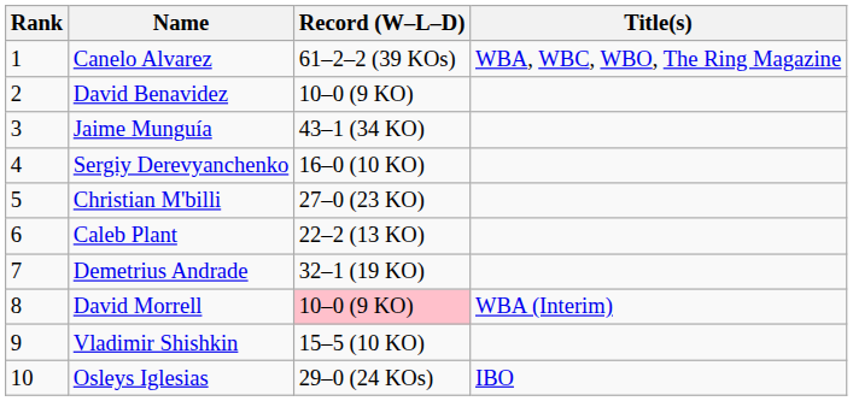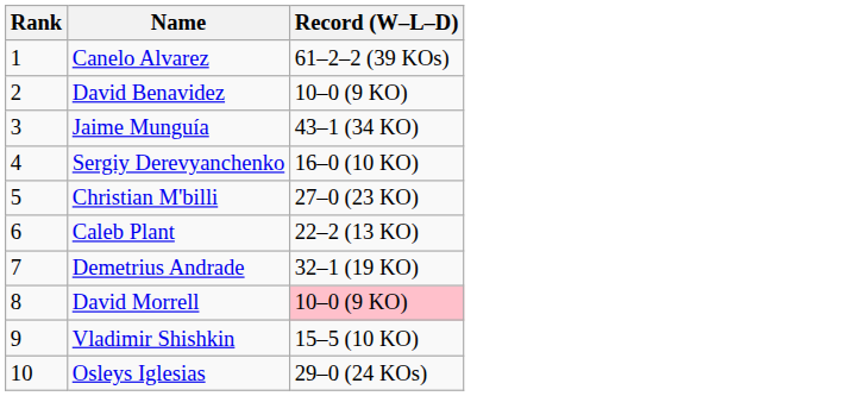- column: Title(s) | WBA, WBC, WBO, The Ring Magazine | WBA (Interim) | IBO
